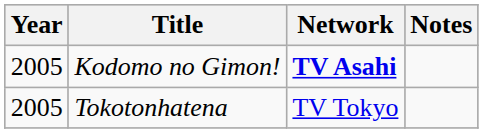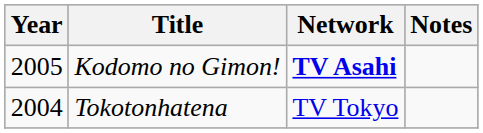Tokotonhatena | Year: 2005 -> 2004
